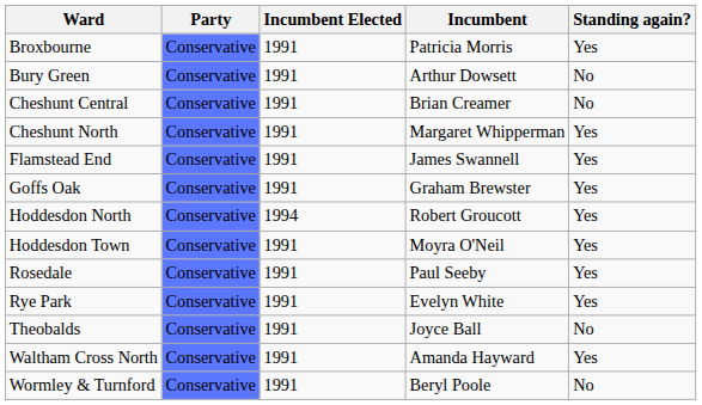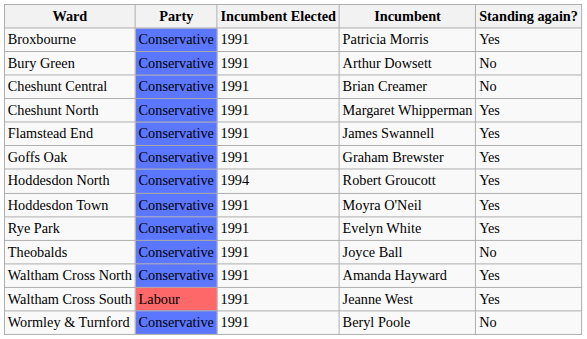- row: Rosedale | Conservative | 1991 | Paul Seeby | Yes
+ row: Waltham Cross South | Labour | 1991 | Jeanne West | Yes
